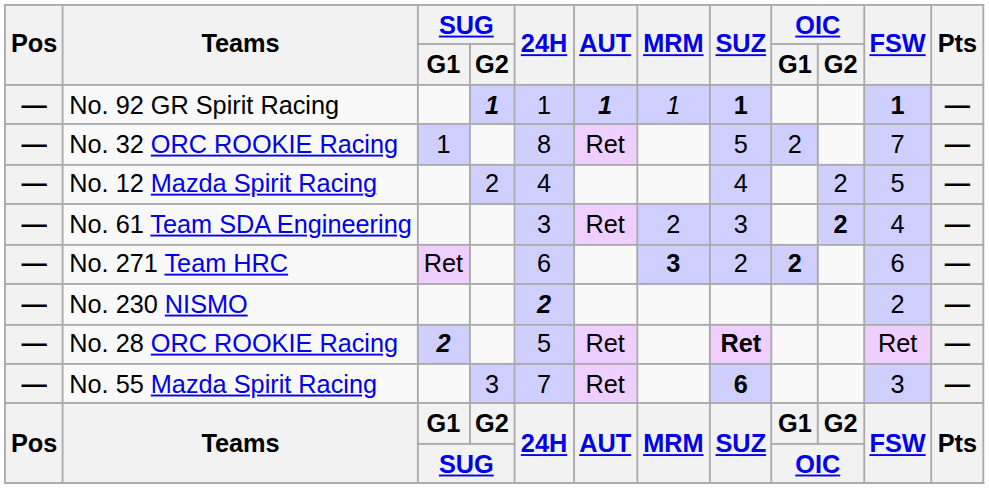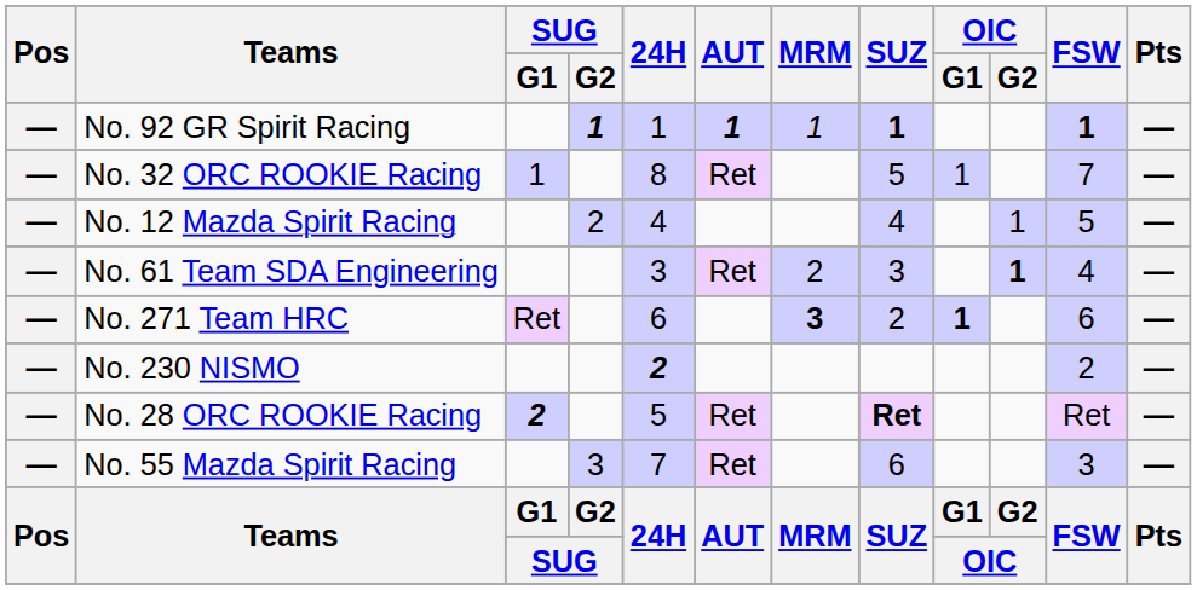No. 32 ORC ROOKIE Racing | OIC / G1: 2 -> 1
No. 12 Mazda Spirit Racing | OIC / G2: 2 -> 1
No. 61 Team SDA Engineering | OIC / G2: 2 -> 1
No. 271 Team HRC | OIC / G1: 2 -> 1
No. 55 Mazda Spirit Racing | SUZ: bold -> normal
